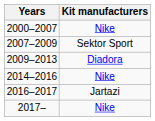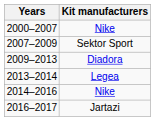+ row: 2013–2014 | Legea
- row: 2017– | Nike
